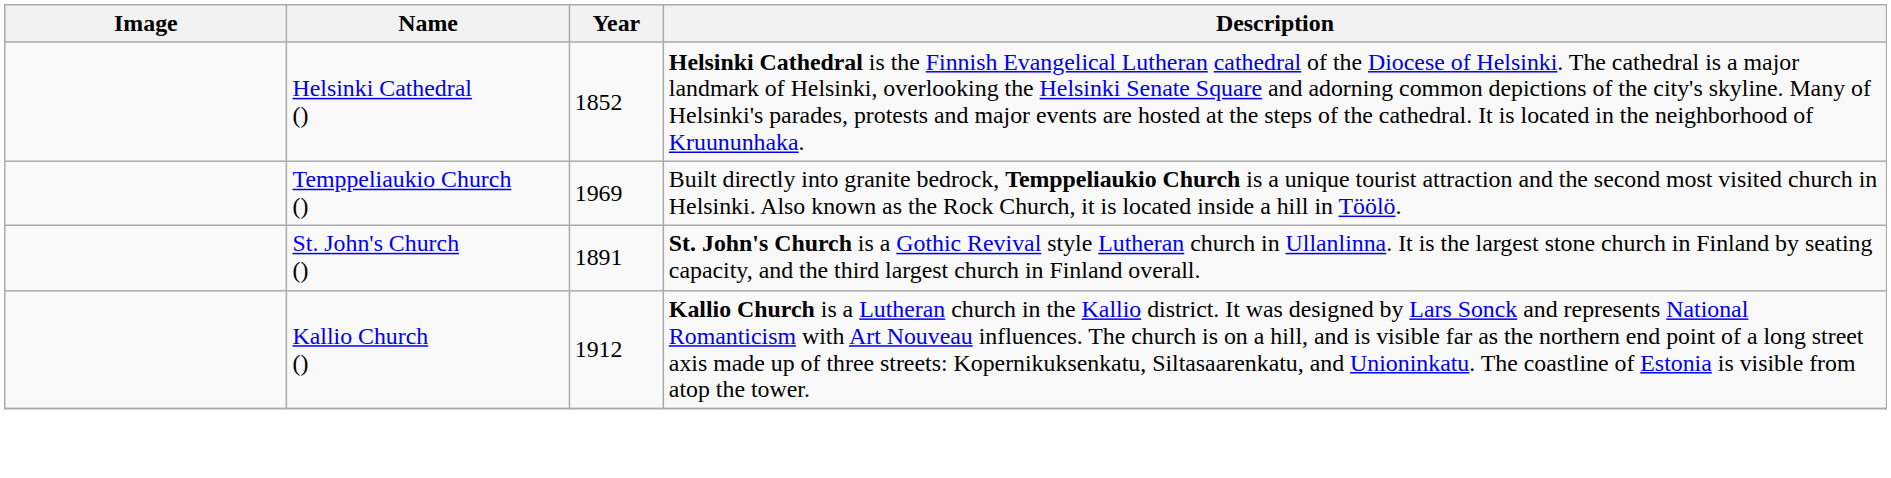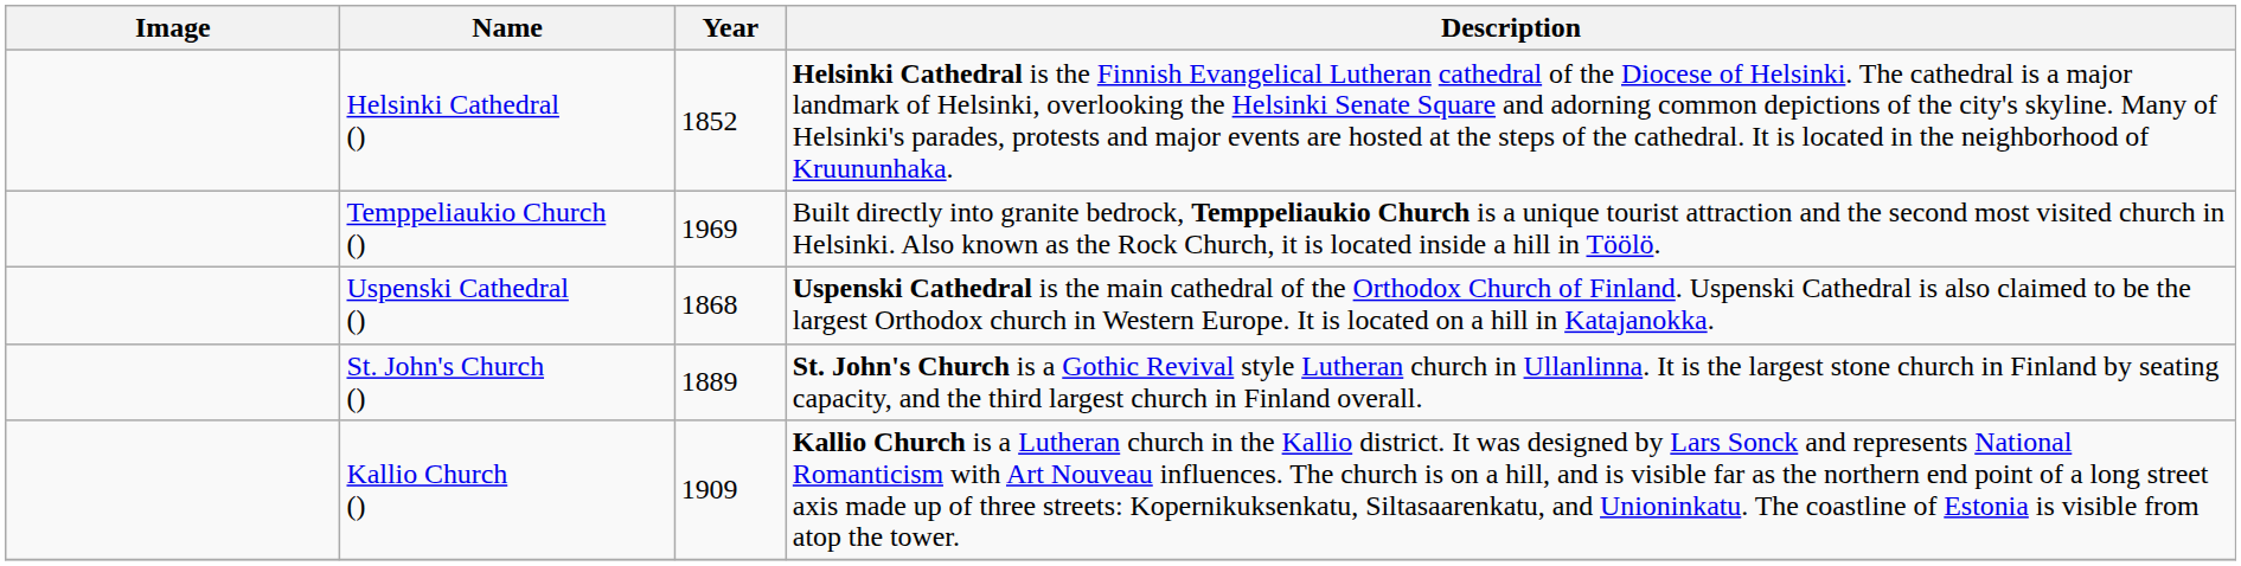+ row: Uspenski Cathedral () | 1868 | Uspenski Cathedral is the main cathedral of the Orthodox Church of Finland. Uspenski Cathedral is also claimed to be the largest Orthodox church in Western Europe. It is located on a hill in Katajanokka.
St. John's Church () | Year: 1891 -> 1889
Kallio Church () | Year: 1912 -> 1909
